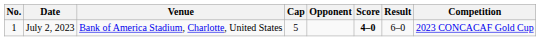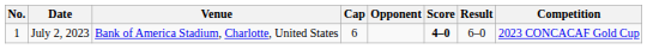July 2, 2023 | Cap: 5 -> 6
